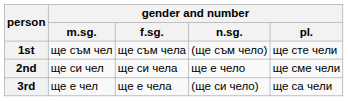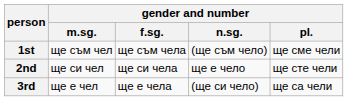1st | gender and number / pl.: ще сте чели -> ще сме чели
2nd | gender and number / pl.: ще сме чели -> ще сте чели
